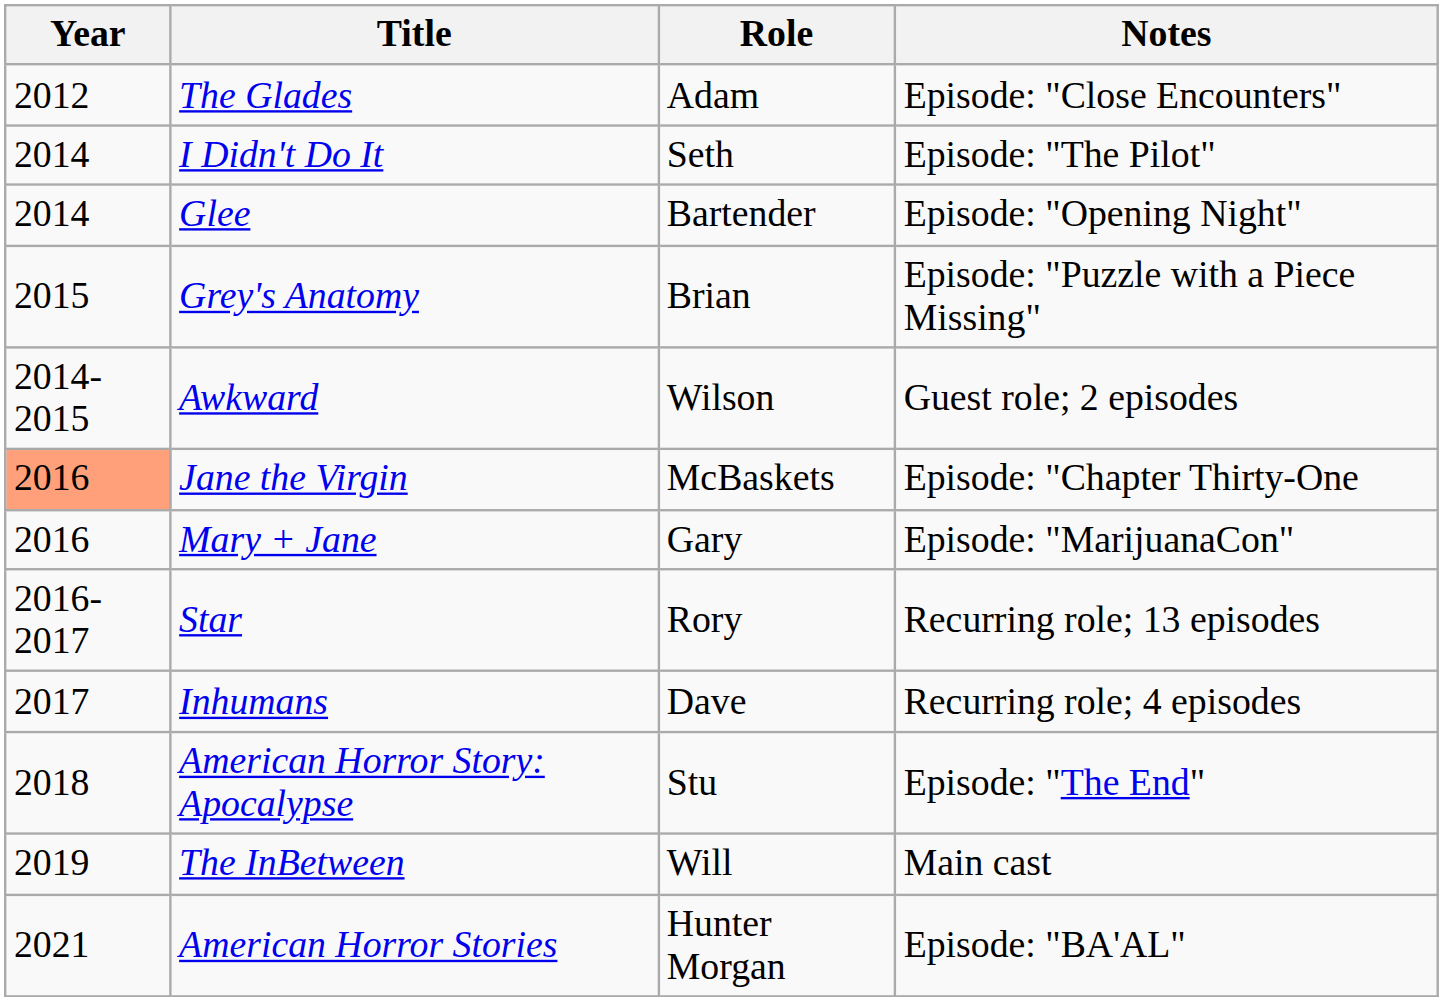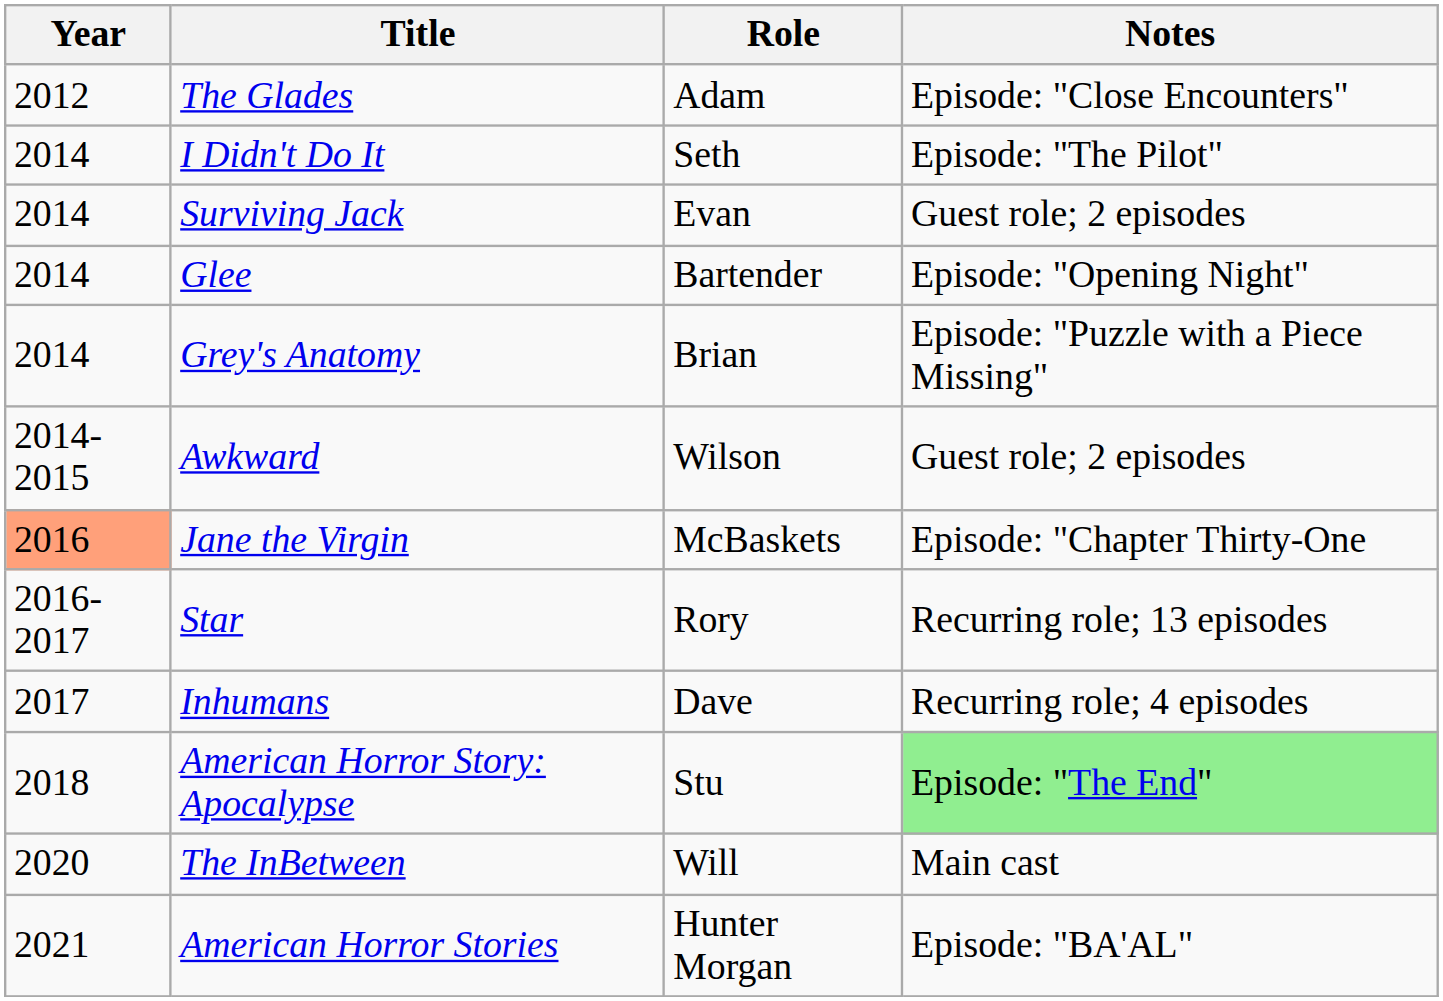+ row: 2014 | Surviving Jack | Evan | Guest role; 2 episodes
Grey's Anatomy | Year: 2015 -> 2014
- row: 2016 | Mary + Jane | Gary | Episode: "MarijuanaCon"
American Horror Story: Apocalypse | Notes: no background -> lightgreen background
The InBetween | Year: 2019 -> 2020
